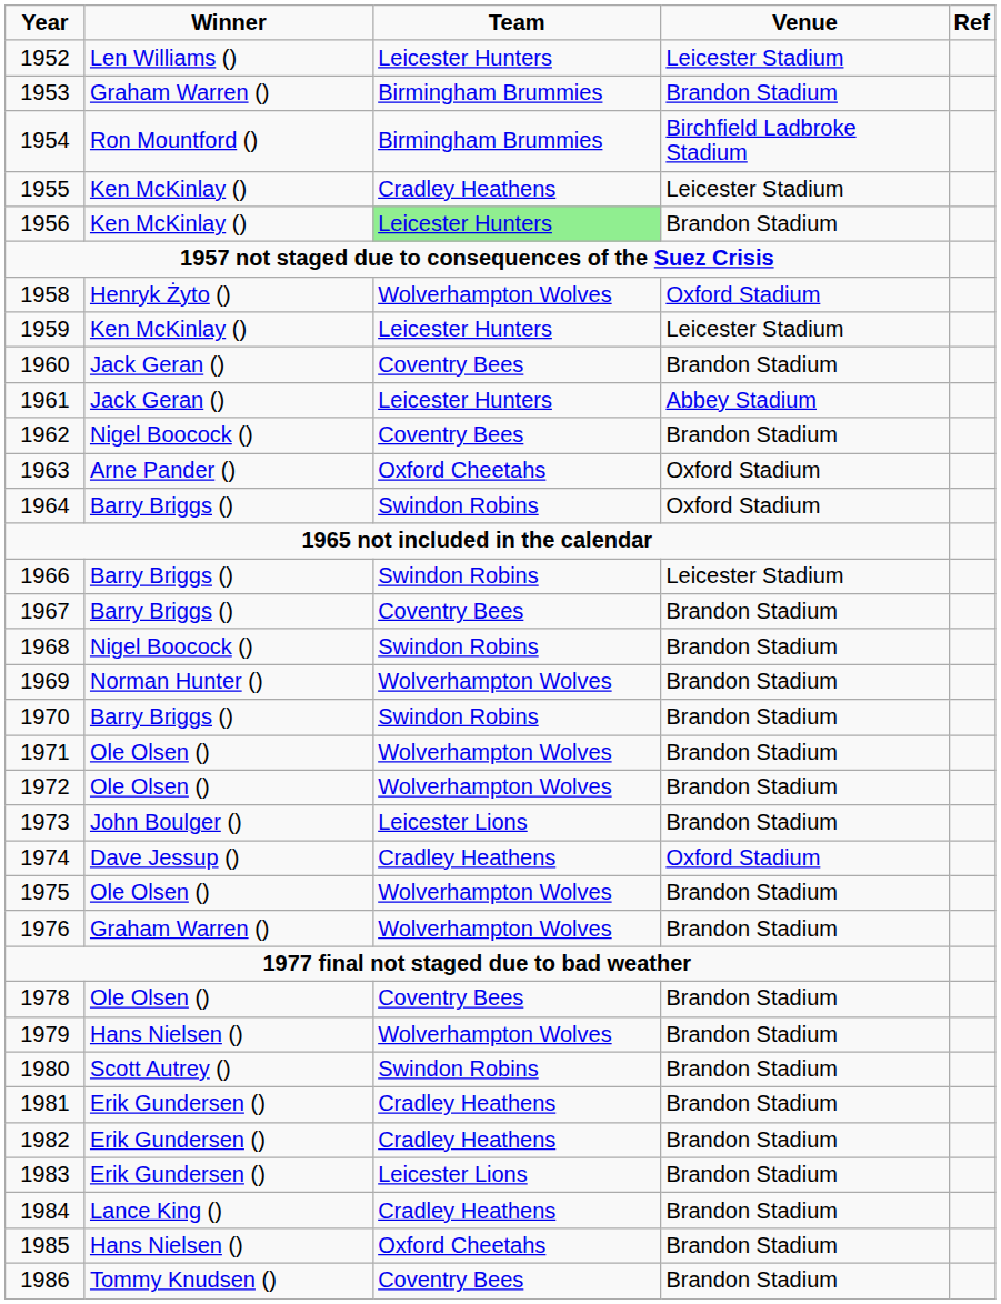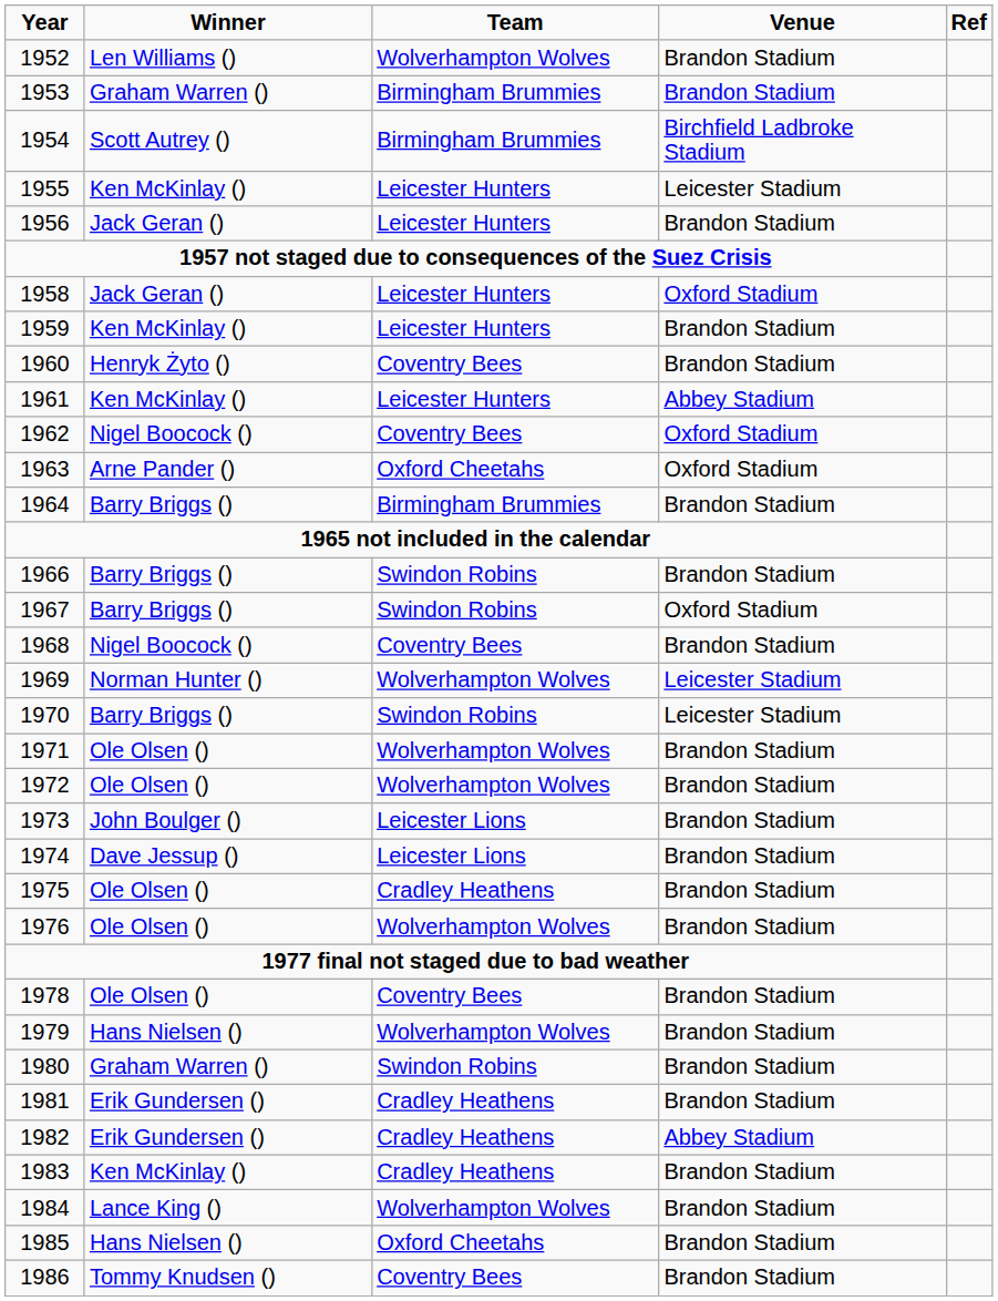1952 | Team: Leicester Hunters -> Wolverhampton Wolves
1952 | Venue: Leicester Stadium -> Brandon Stadium
1954 | Winner: Ron Mountford () -> Scott Autrey ()
1955 | Team: Cradley Heathens -> Leicester Hunters
1956 | Winner: Ken McKinlay () -> Jack Geran ()
1956 | Team: lightgreen background -> no background
1958 | Winner: Henryk Żyto () -> Jack Geran ()
1958 | Team: Wolverhampton Wolves -> Leicester Hunters
1959 | Venue: Leicester Stadium -> Brandon Stadium
1960 | Winner: Jack Geran () -> Henryk Żyto ()
1961 | Winner: Jack Geran () -> Ken McKinlay ()
1962 | Venue: Brandon Stadium -> Oxford Stadium
1964 | Team: Swindon Robins -> Birmingham Brummies
1964 | Venue: Oxford Stadium -> Brandon Stadium
1966 | Venue: Leicester Stadium -> Brandon Stadium
1967 | Team: Coventry Bees -> Swindon Robins
1967 | Venue: Brandon Stadium -> Oxford Stadium
1968 | Team: Swindon Robins -> Coventry Bees
1969 | Venue: Brandon Stadium -> Leicester Stadium
1970 | Venue: Brandon Stadium -> Leicester Stadium
1974 | Team: Cradley Heathens -> Leicester Lions
1974 | Venue: Oxford Stadium -> Brandon Stadium
1975 | Team: Wolverhampton Wolves -> Cradley Heathens
1976 | Winner: Graham Warren () -> Ole Olsen ()
1980 | Winner: Scott Autrey () -> Graham Warren ()
1982 | Venue: Brandon Stadium -> Abbey Stadium
1983 | Winner: Erik Gundersen () -> Ken McKinlay ()
1983 | Team: Leicester Lions -> Cradley Heathens
1984 | Team: Cradley Heathens -> Wolverhampton Wolves
